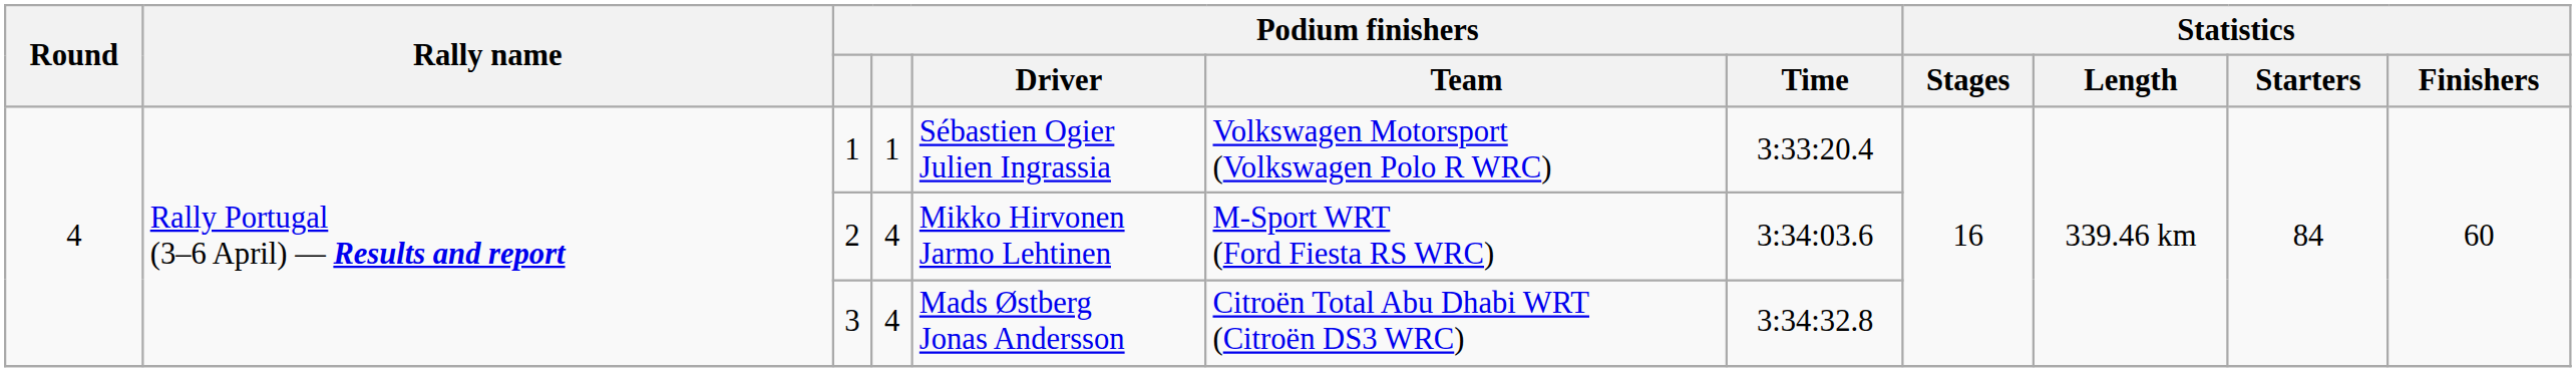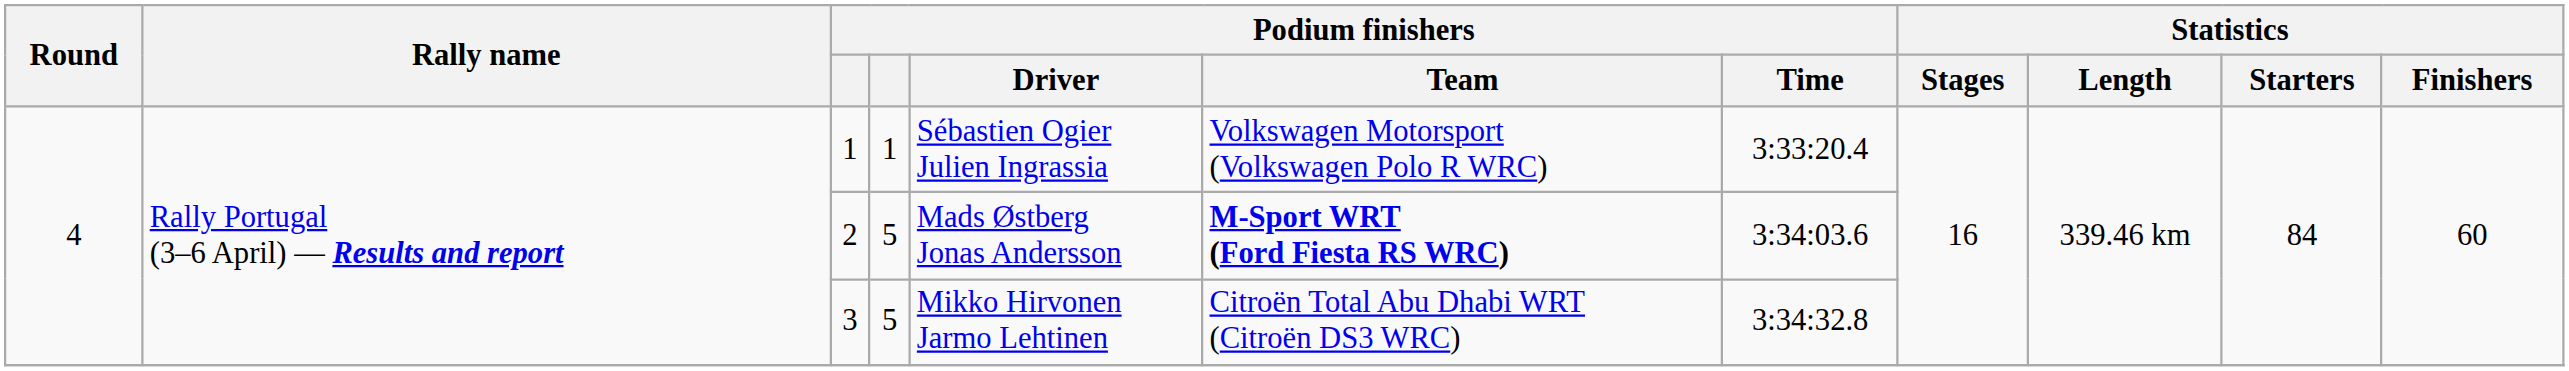2 | column 4: 4 -> 5
2 | Podium finishers / Driver: Mikko Hirvonen Jarmo Lehtinen -> Mads Østberg Jonas Andersson
2 | Podium finishers / Team: normal -> bold
3 | column 4: 4 -> 5
3 | Podium finishers / Driver: Mads Østberg Jonas Andersson -> Mikko Hirvonen Jarmo Lehtinen
